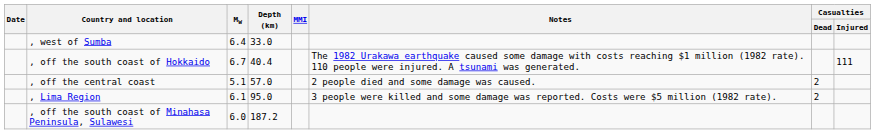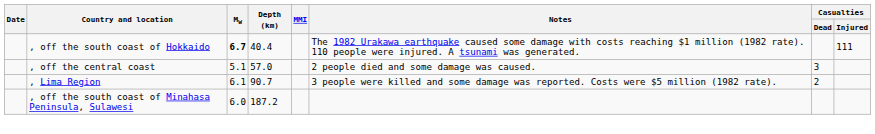- row: , west of Sumba | 6.4 | 33.0
, off the south coast of Hokkaido | Mw: normal -> bold
, off the central coast | Casualties / Dead: 2 -> 3
, Lima Region | Depth (km): 95.0 -> 90.7
